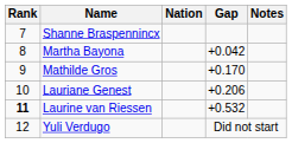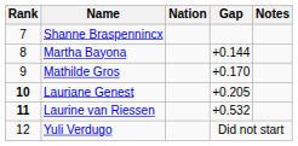Martha Bayona | Gap: +0.042 -> +0.144
Lauriane Genest | Rank: normal -> bold
Lauriane Genest | Gap: +0.206 -> +0.205
